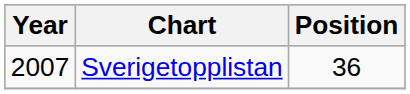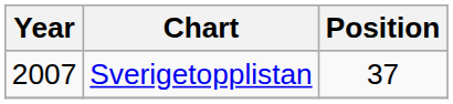Sverigetopplistan | Position: 36 -> 37
